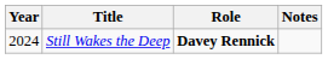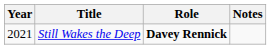Still Wakes the Deep | Year: 2024 -> 2021
